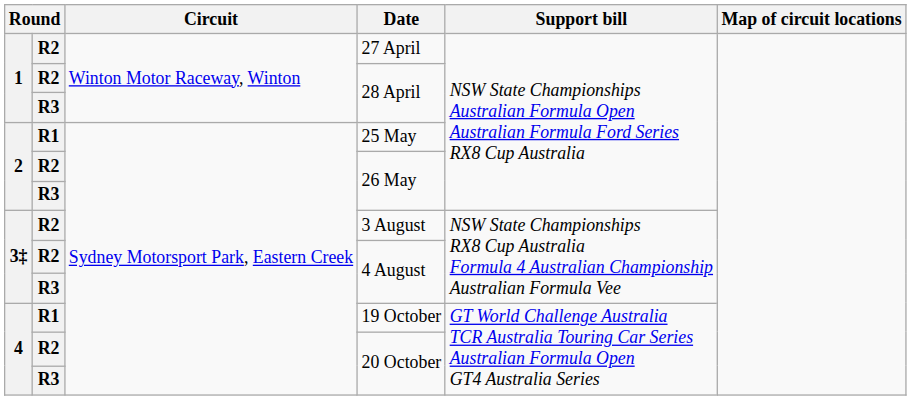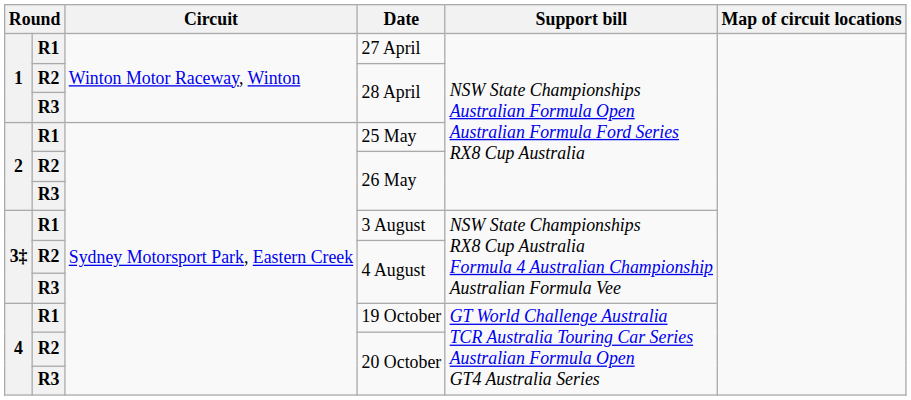27 April | column 2: R2 -> R1
3 August | column 2: R2 -> R1
